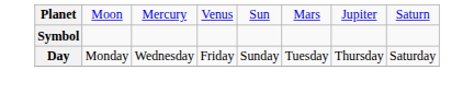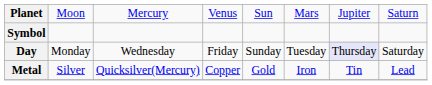Day | column 7: no background -> lavender background
+ row: Metal | Silver | Quicksilver(Mercury) | Copper | Gold | Iron | Tin | Lead
